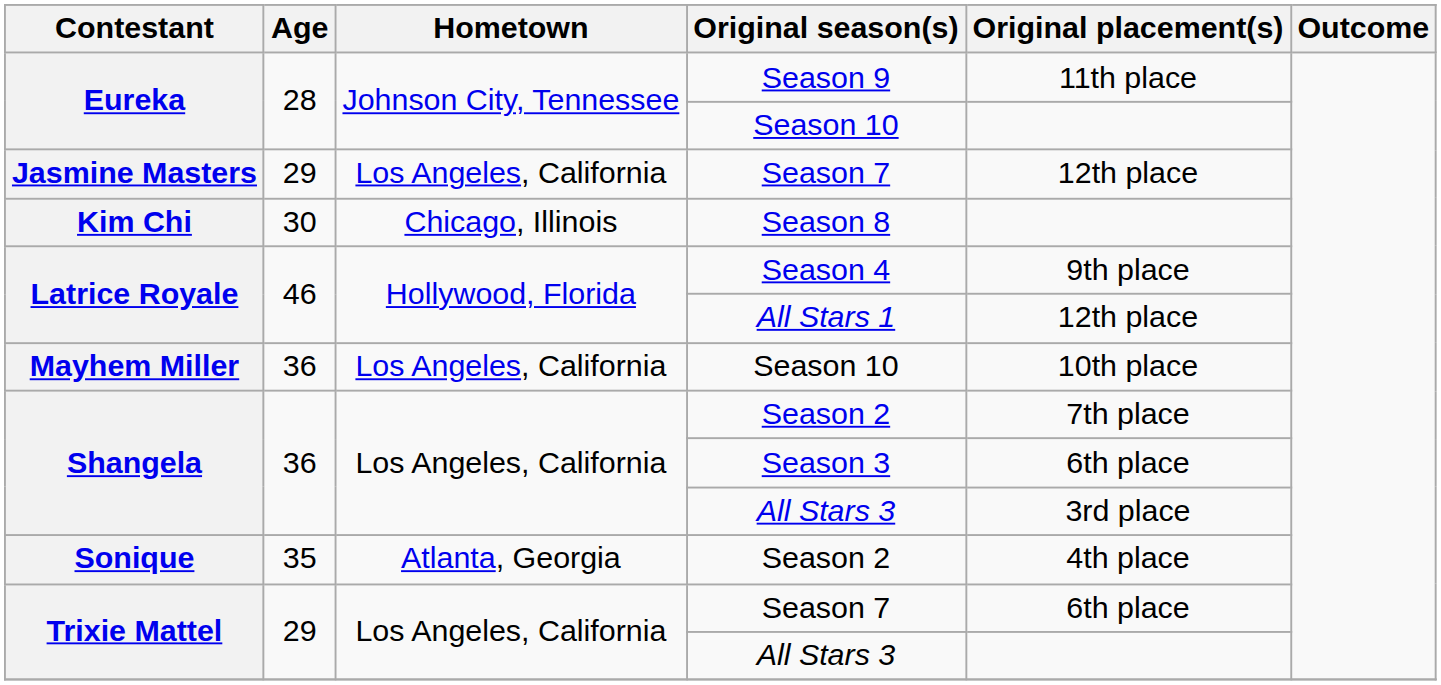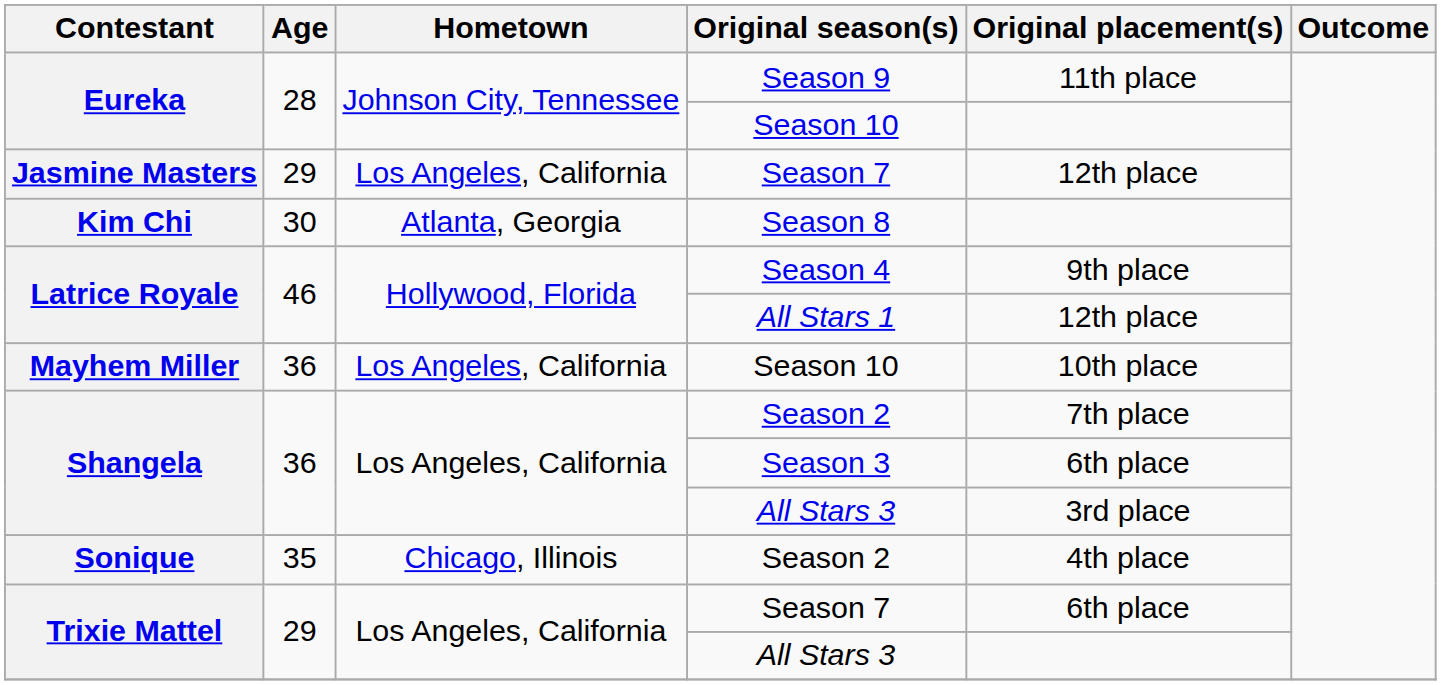Season 8 | Hometown: Chicago, Illinois -> Atlanta, Georgia
Sonique / Season 2 | Hometown: Atlanta, Georgia -> Chicago, Illinois
